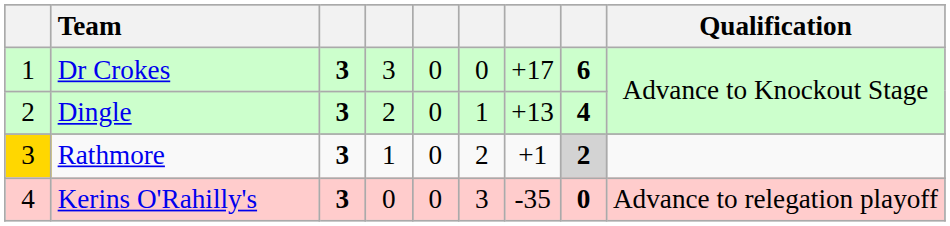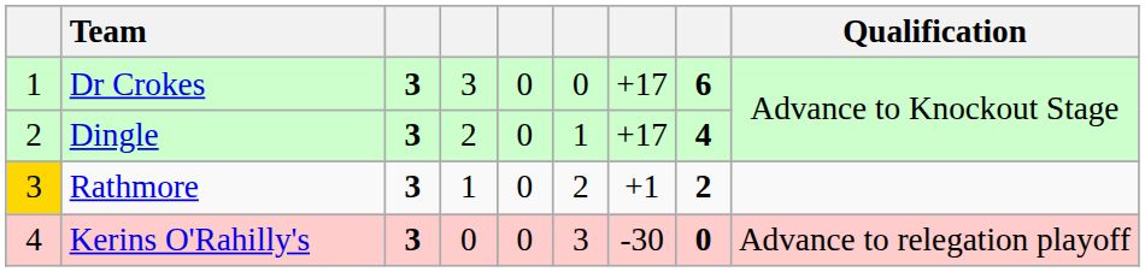Dingle | column 7: +13 -> +17
Rathmore | column 8: lightgrey background -> no background
Kerins O'Rahilly's | column 7: -35 -> -30
